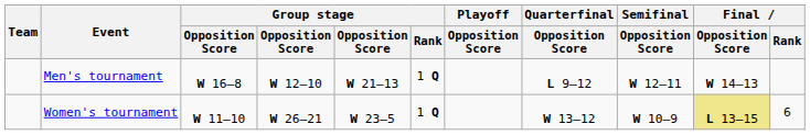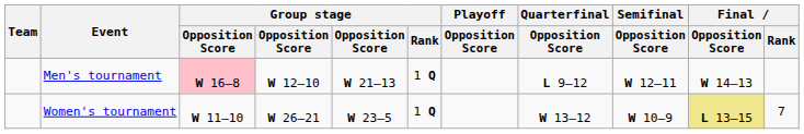Men's tournament | column 3: no background -> pink background
Women's tournament | Final / Rank: 6 -> 7
